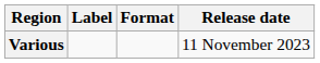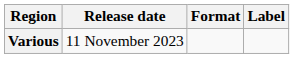columns swapped: Release date <-> Label
